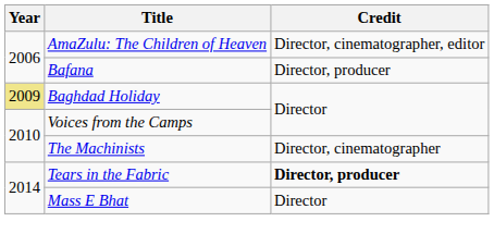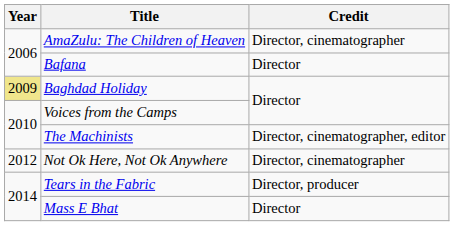AmaZulu: The Children of Heaven | Credit: Director, cinematographer, editor -> Director, cinematographer
Bafana | Credit: Director, producer -> Director
The Machinists | Credit: Director, cinematographer -> Director, cinematographer, editor
+ row: 2012 | Not Ok Here, Not Ok Anywhere | Director, cinematographer
Tears in the Fabric | Credit: bold -> normal
